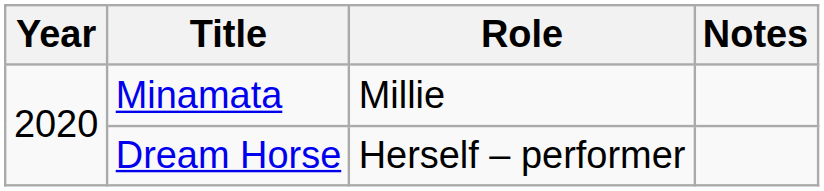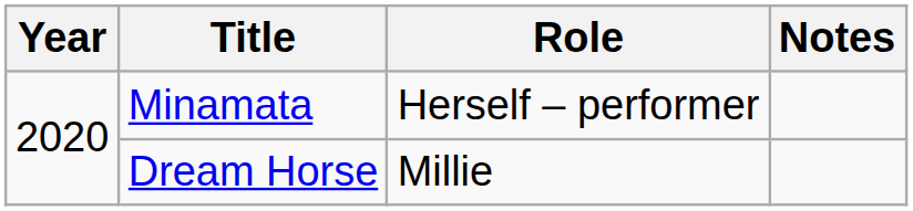Minamata | Role: Millie -> Herself – performer
Dream Horse | Role: Herself – performer -> Millie
